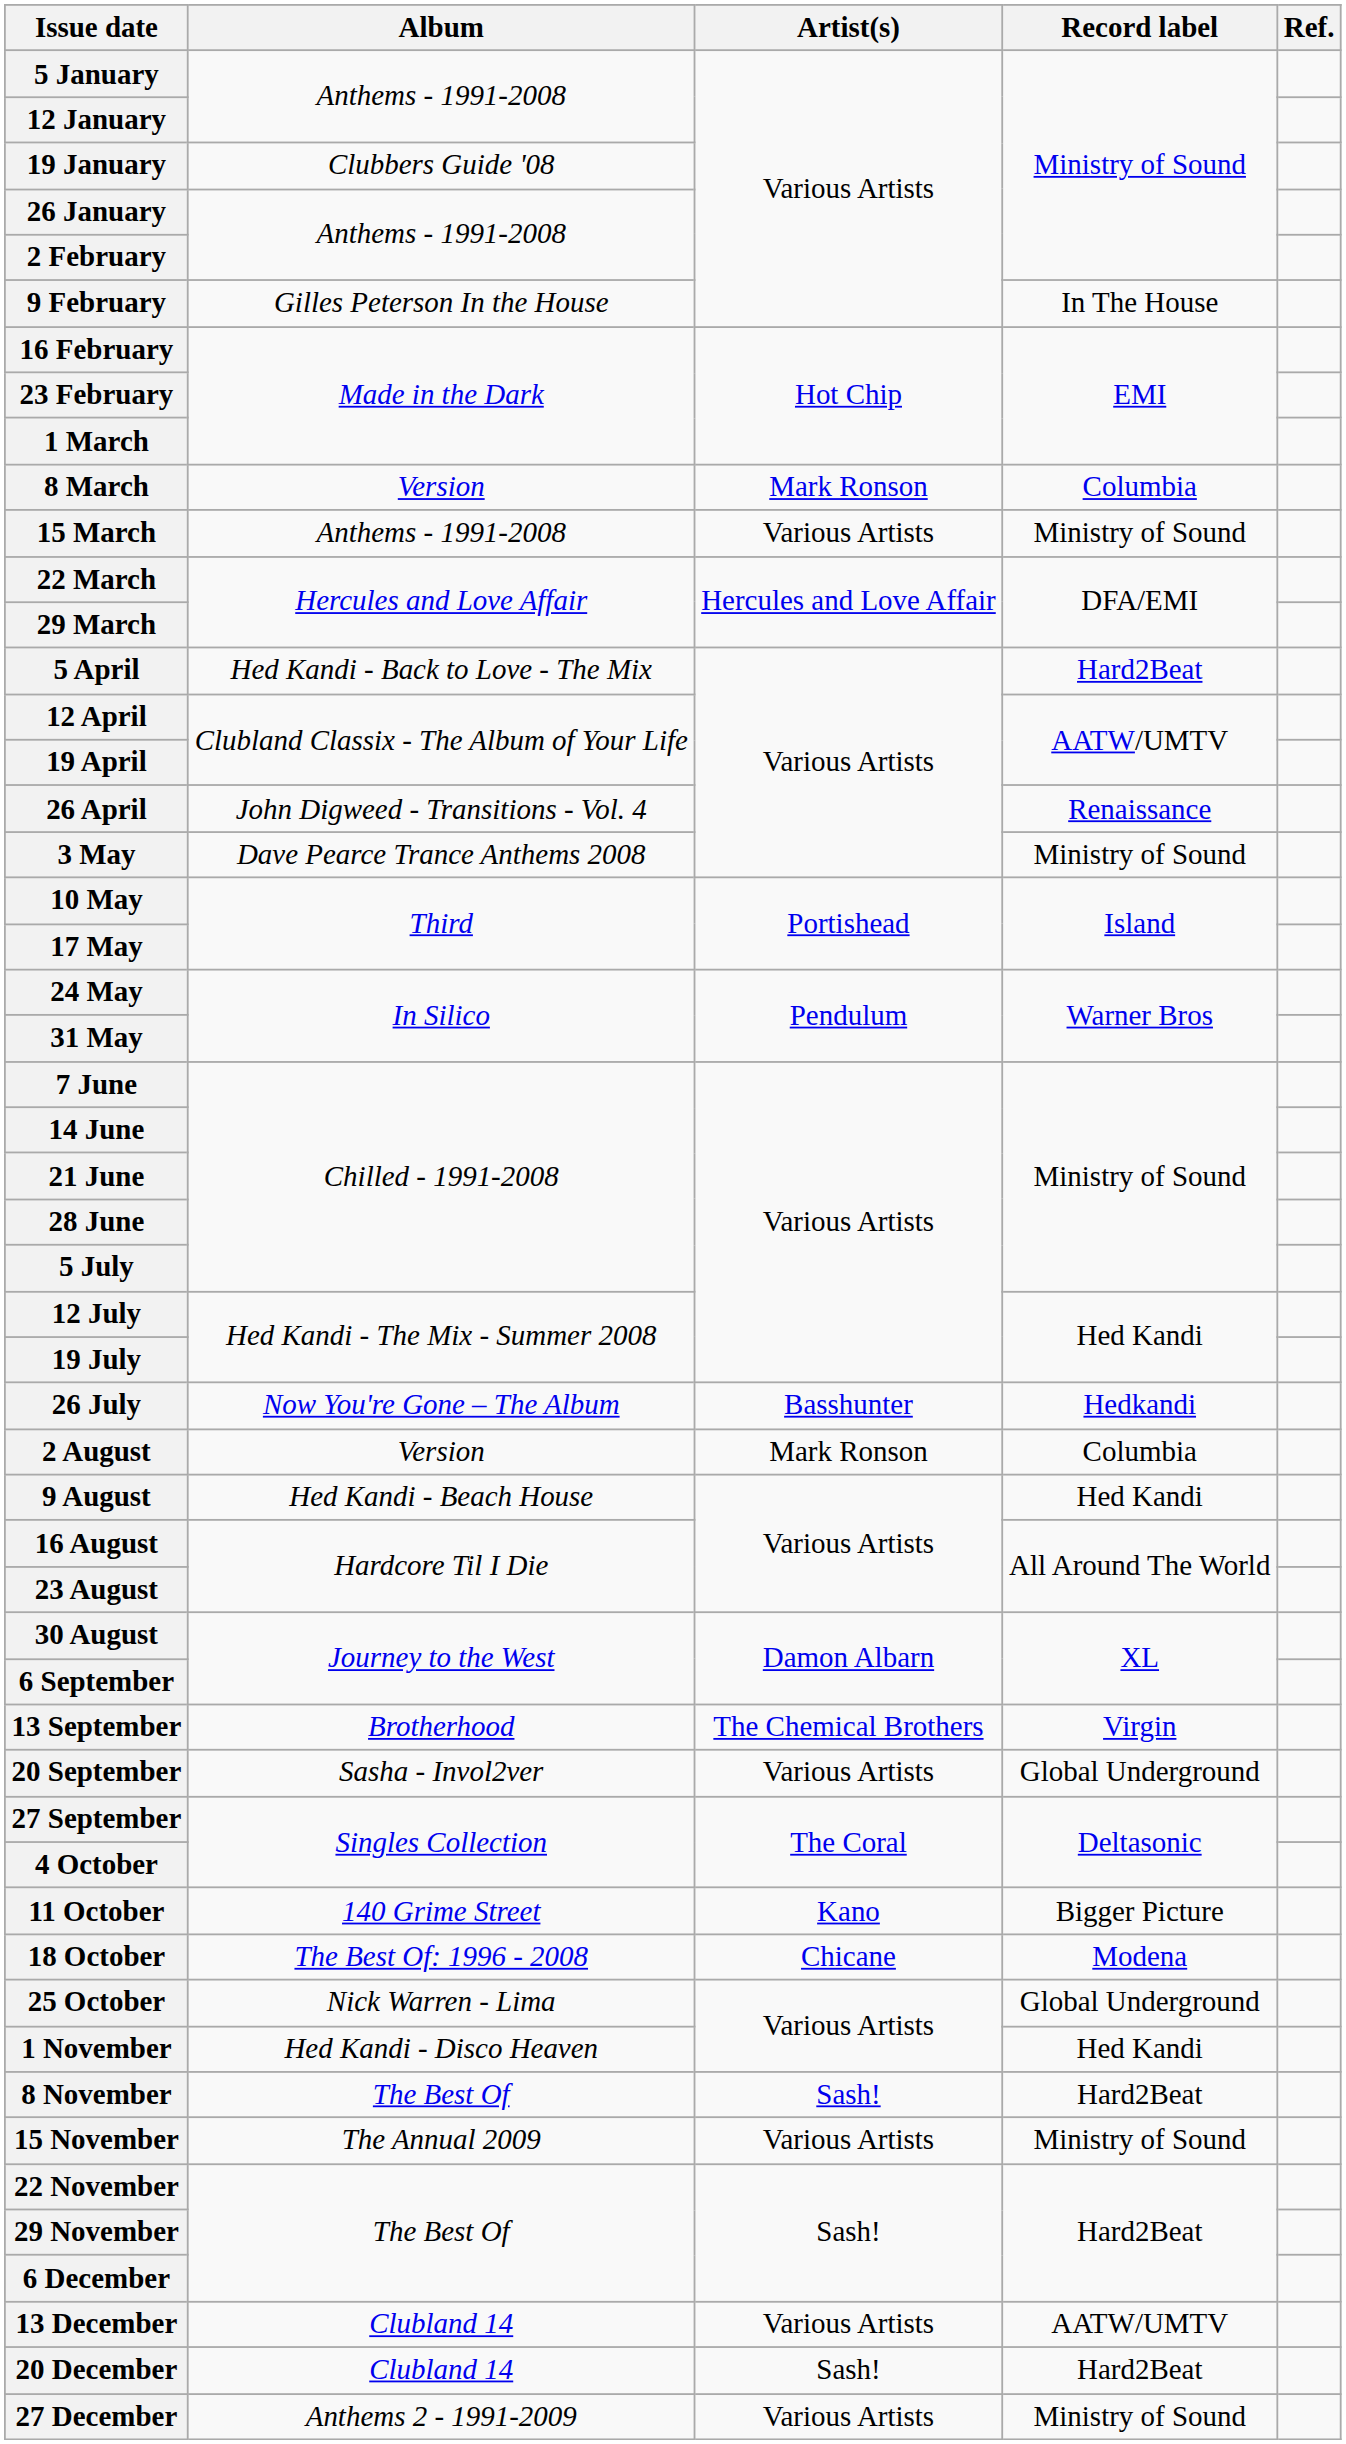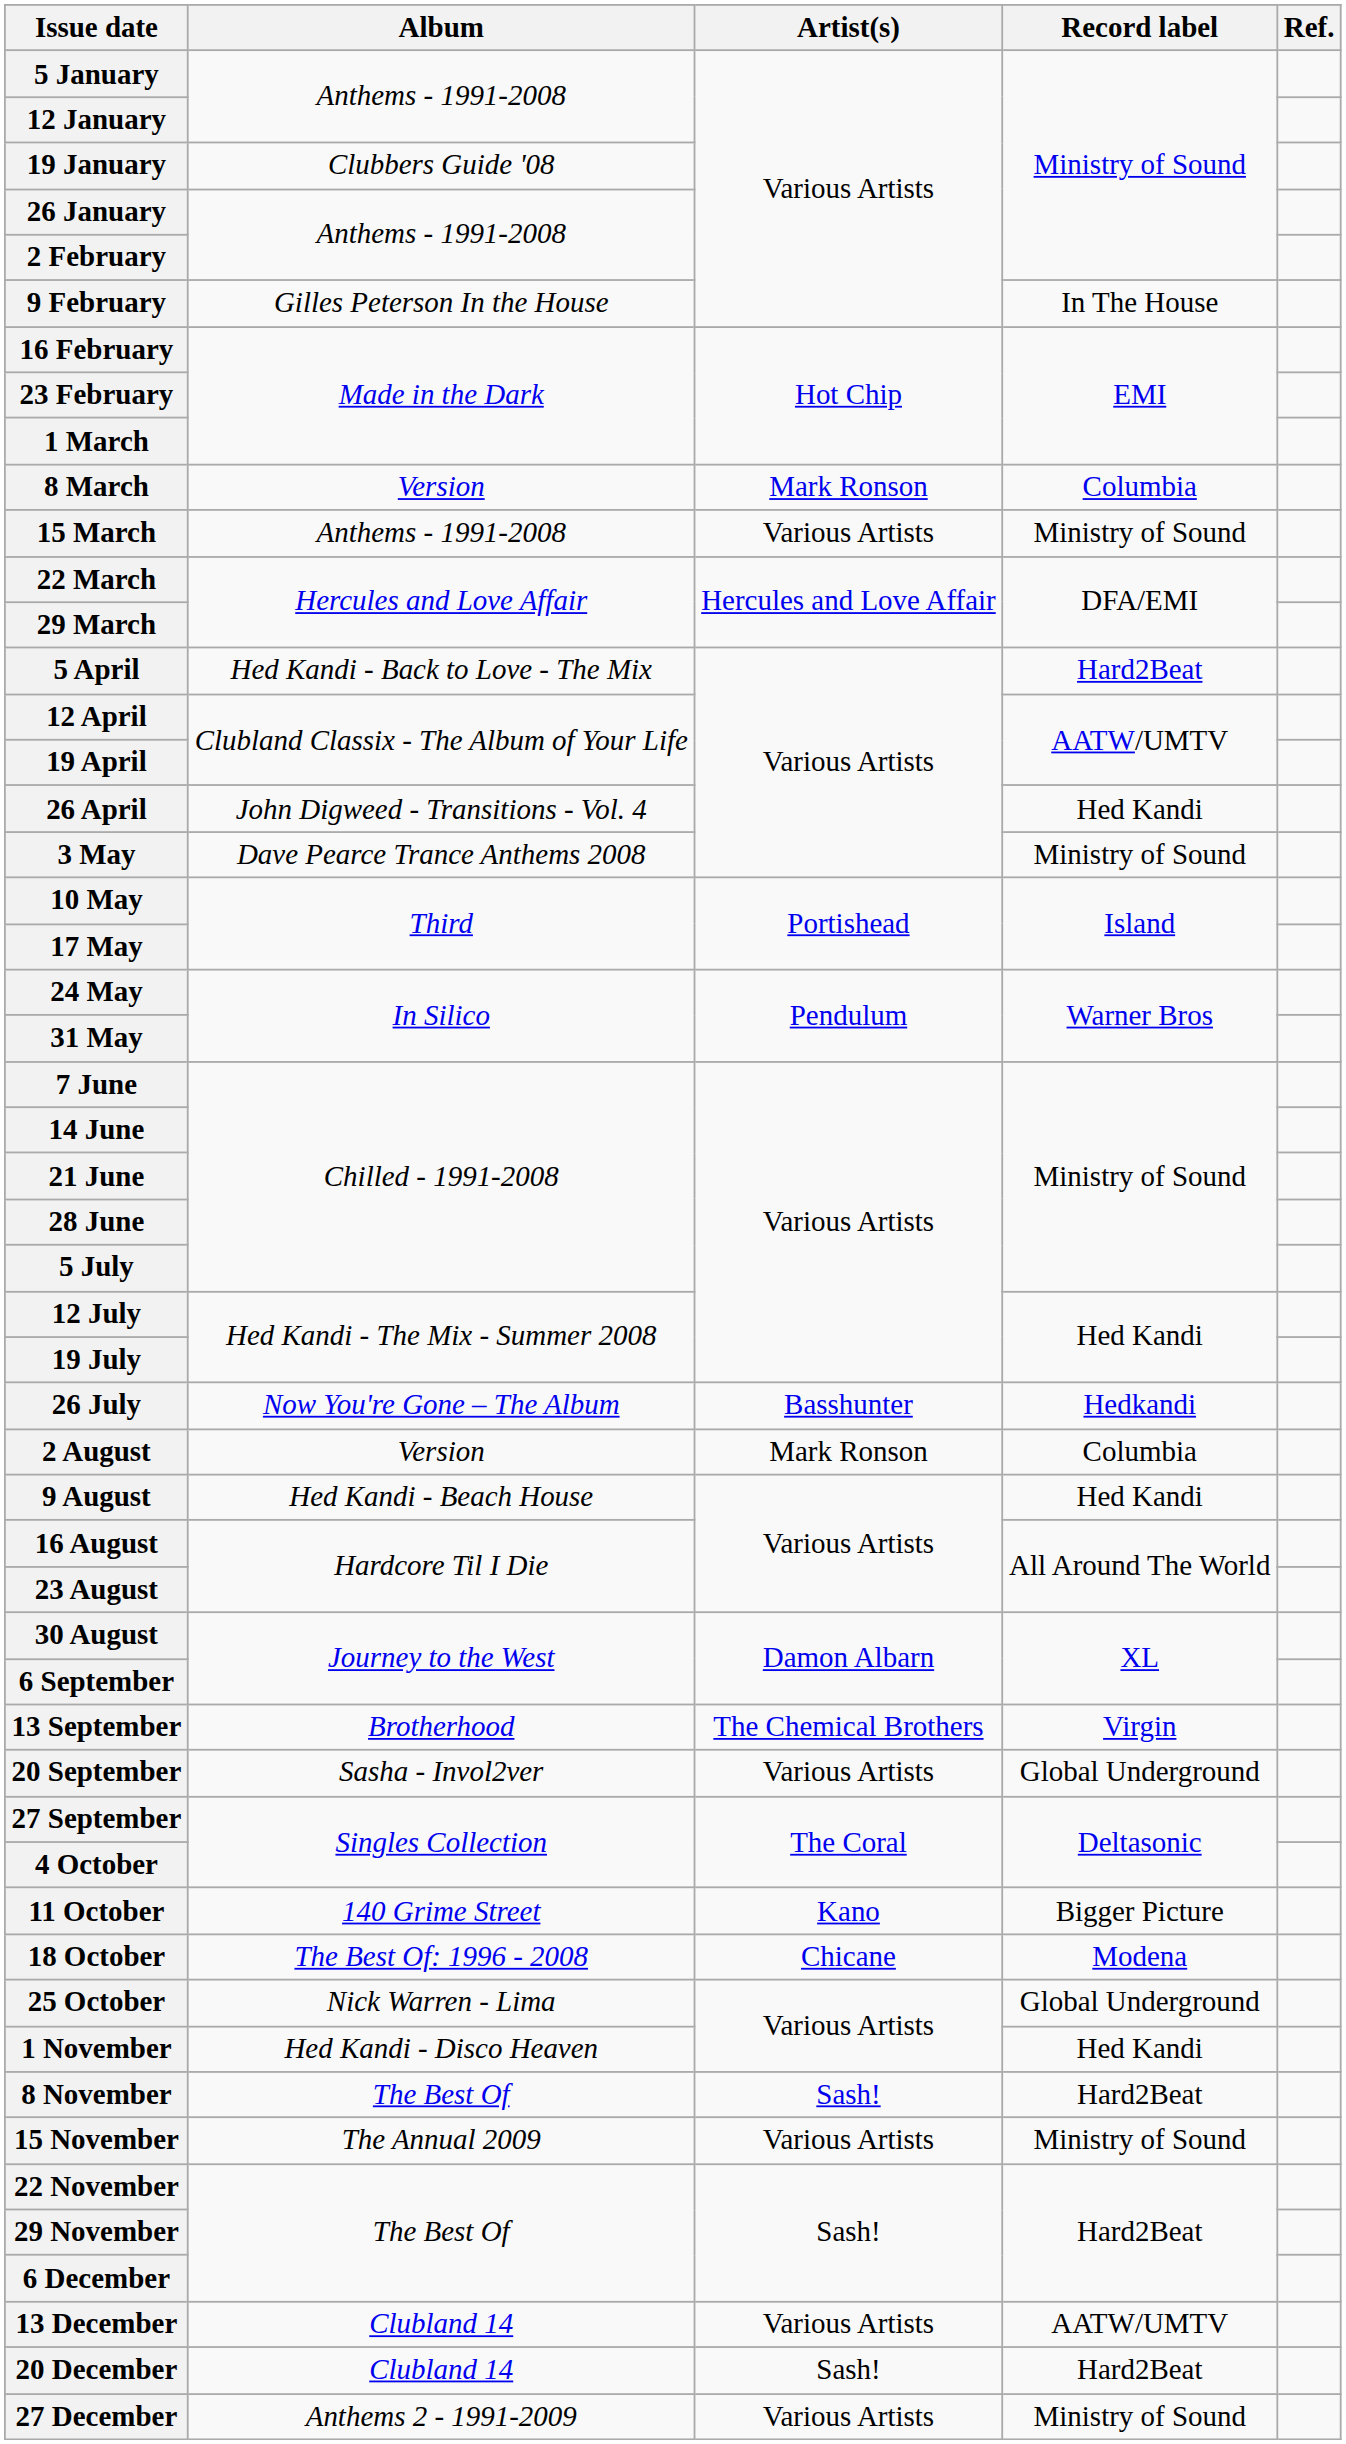26 April | Record label: Renaissance -> Hed Kandi
